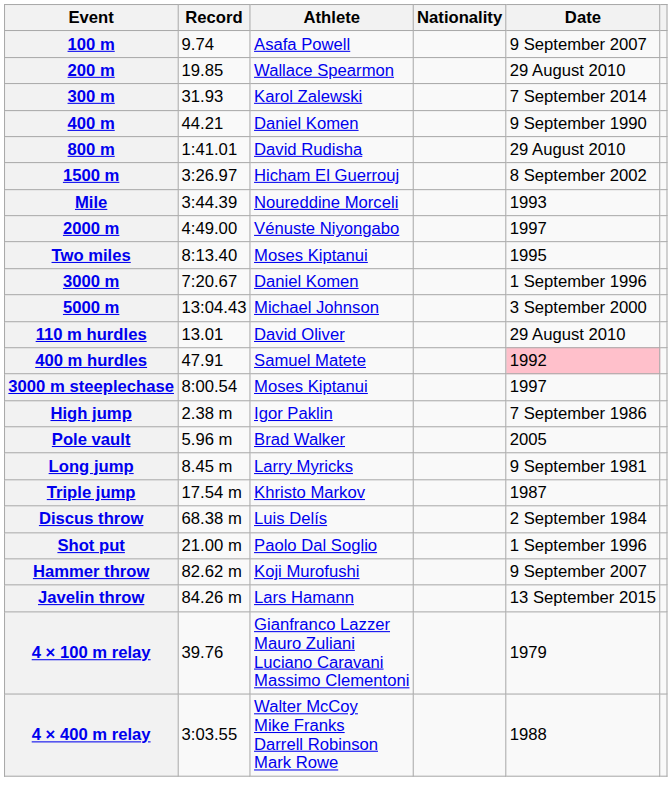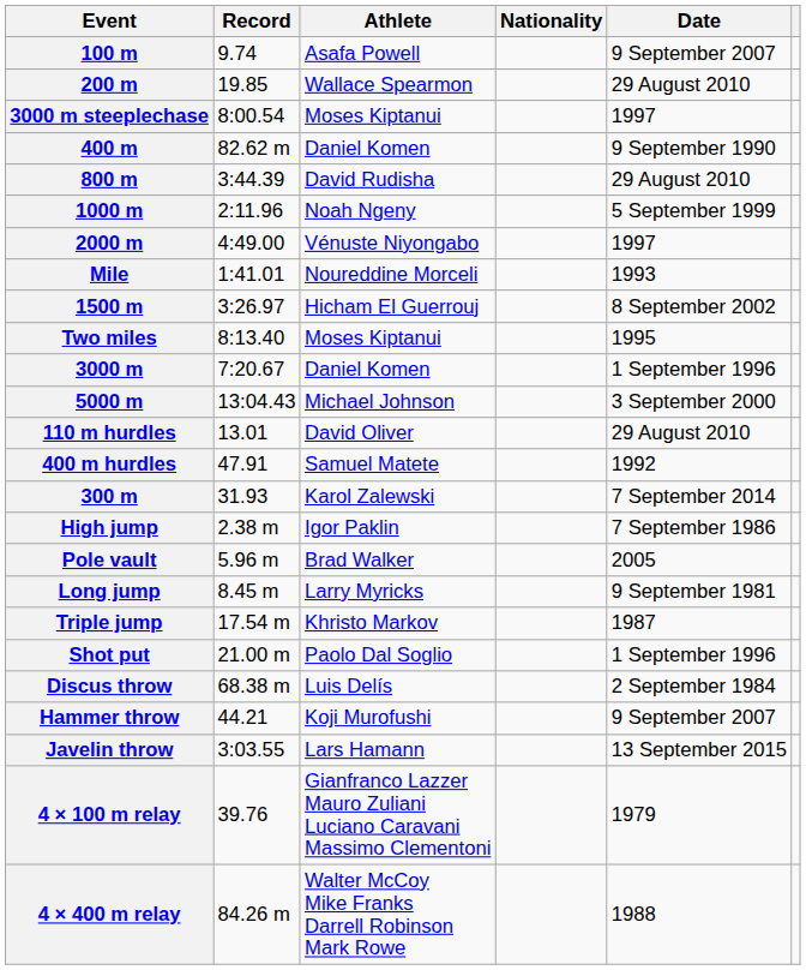rows swapped: 300 m <-> 3000 m steeplechase
400 m | Record: 44.21 -> 82.62 m
800 m | Record: 1:41.01 -> 3:44.39
+ row: 1000 m | 2:11.96 | Noah Ngeny | 5 September 1999
rows swapped: 1500 m <-> 2000 m
Mile | Record: 3:44.39 -> 1:41.01
400 m hurdles | Date: pink background -> no background
rows swapped: Shot put <-> Discus throw
Hammer throw | Record: 82.62 m -> 44.21
Javelin throw | Record: 84.26 m -> 3:03.55
4 × 400 m relay | Record: 3:03.55 -> 84.26 m
